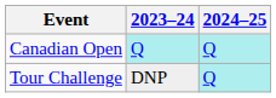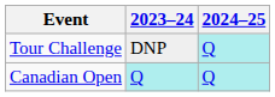rows swapped: Tour Challenge <-> Canadian Open
